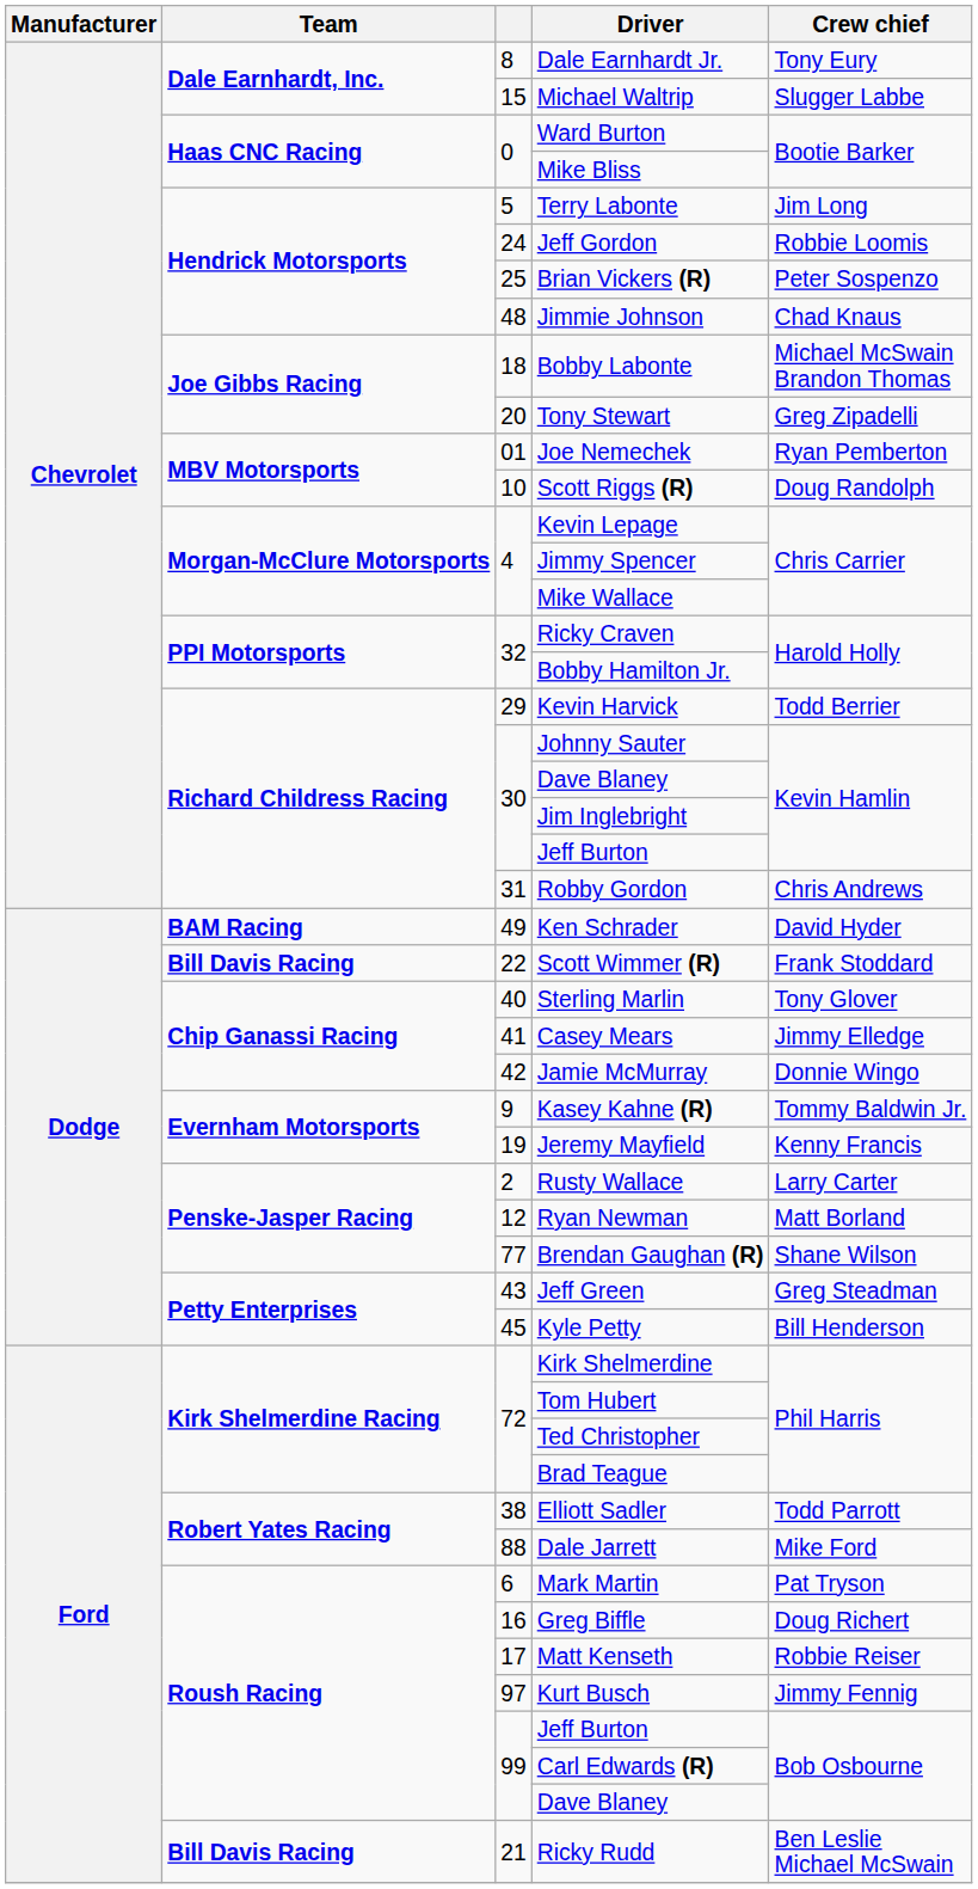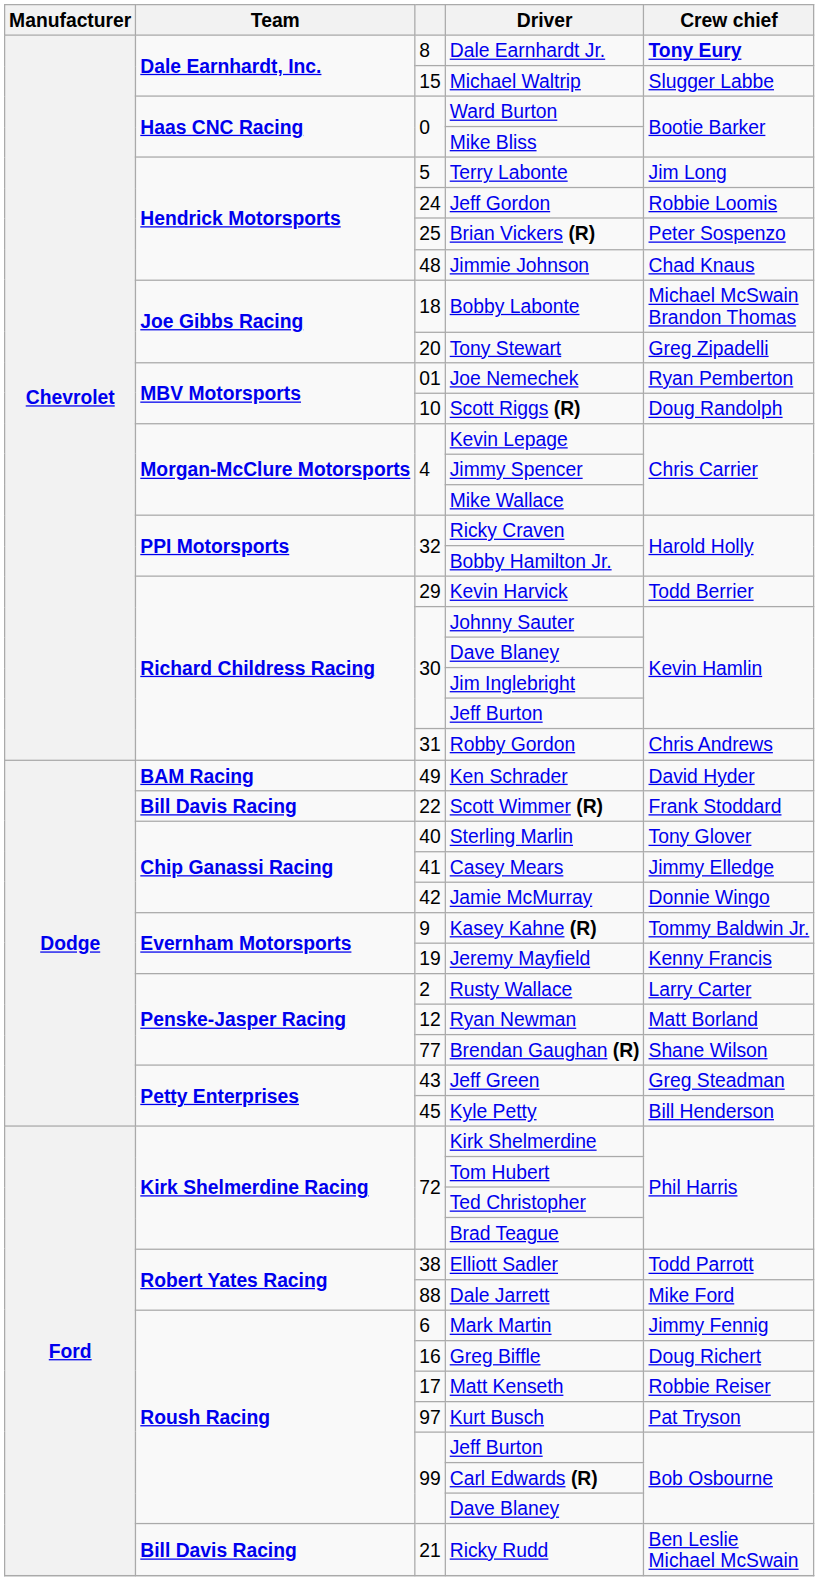Dale Earnhardt Jr. | Crew chief: normal -> bold
Mark Martin | Crew chief: Pat Tryson -> Jimmy Fennig
Kurt Busch | Crew chief: Jimmy Fennig -> Pat Tryson
